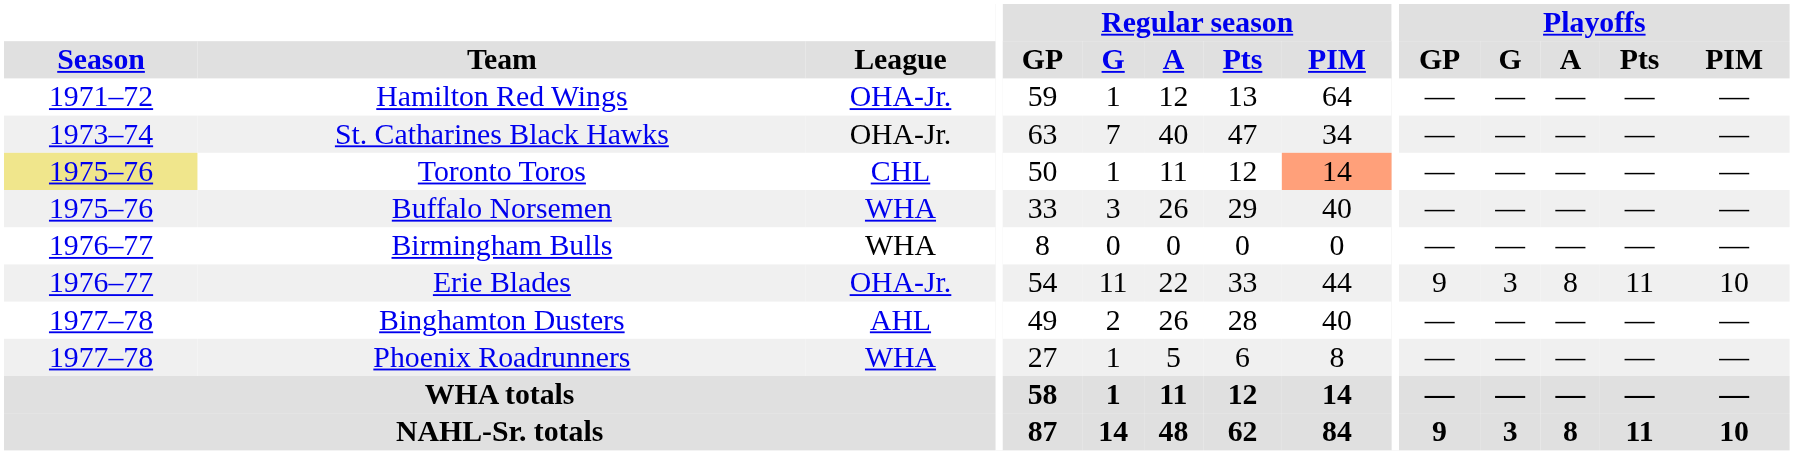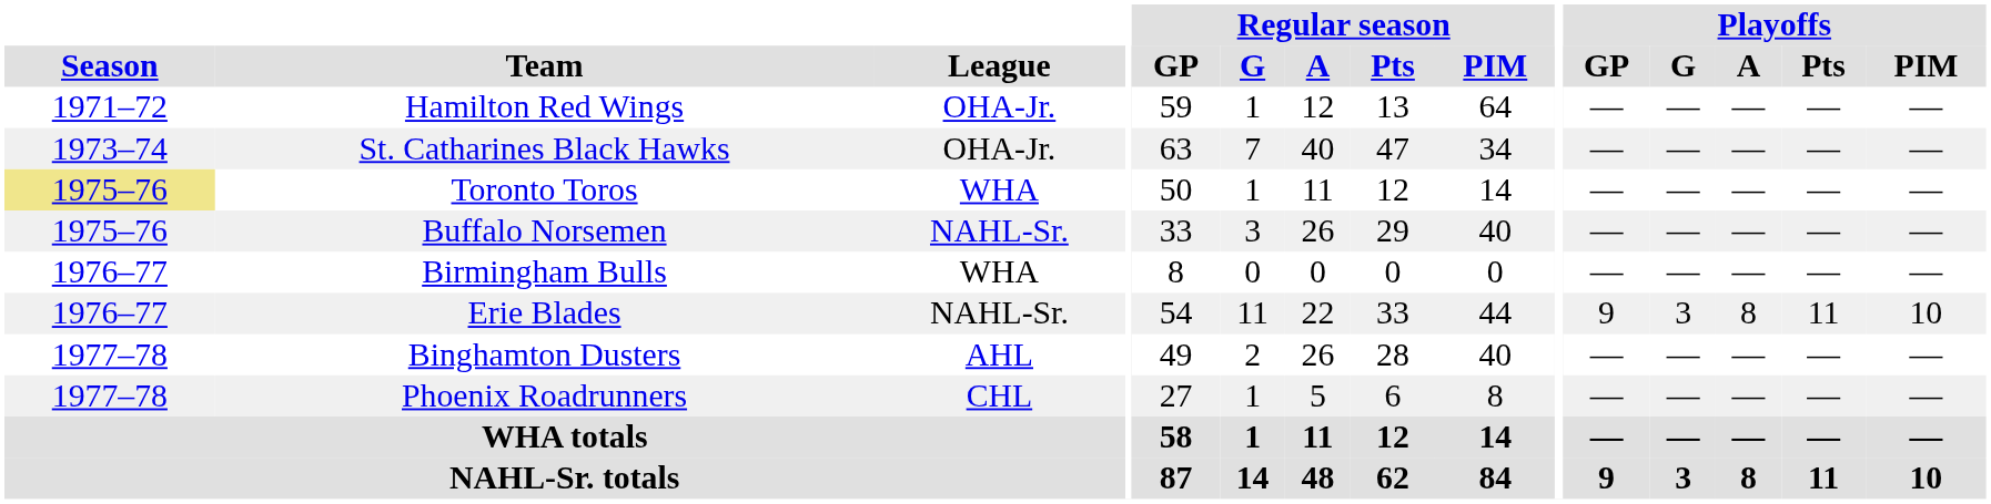Toronto Toros | League: CHL -> WHA
Toronto Toros | Regular season / PIM: lightsalmon background -> no background
Buffalo Norsemen | League: WHA -> NAHL-Sr.
Erie Blades | League: OHA-Jr. -> NAHL-Sr.
Phoenix Roadrunners | League: WHA -> CHL
